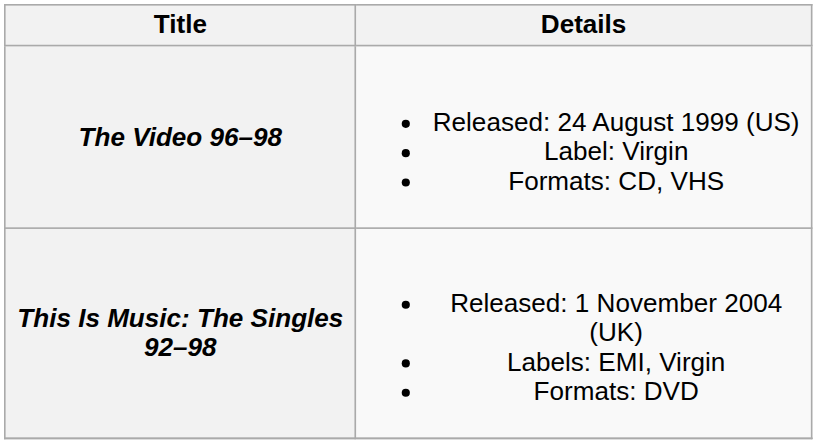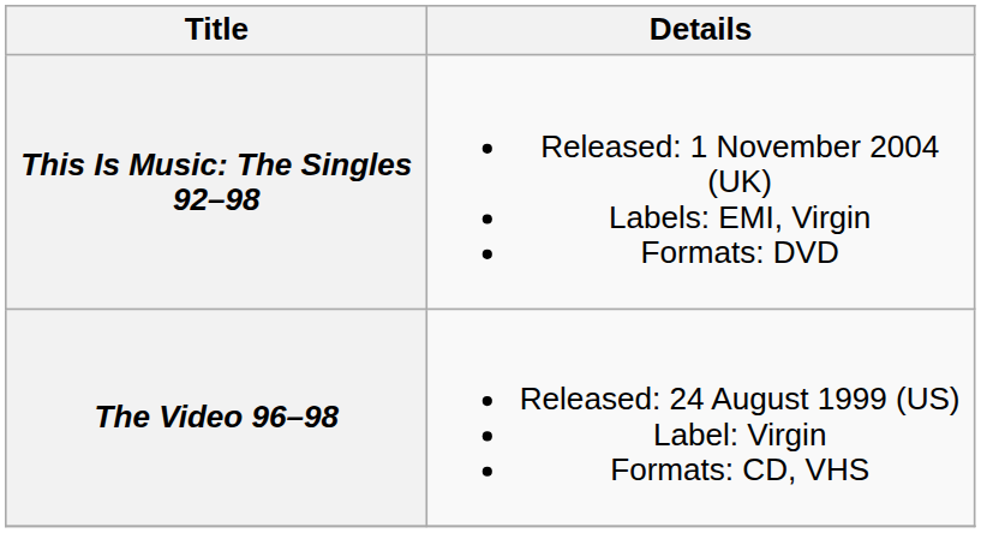rows swapped: The Video 96–98 <-> This Is Music: The Singles 92–98
